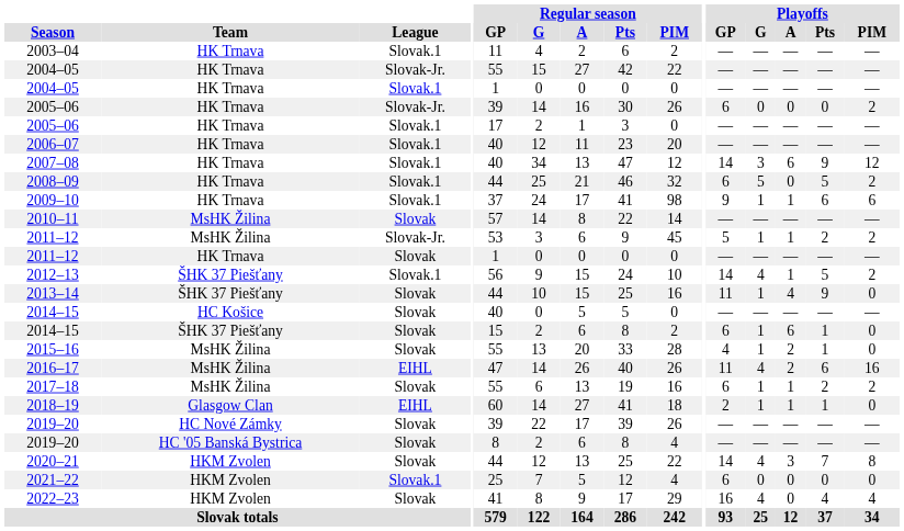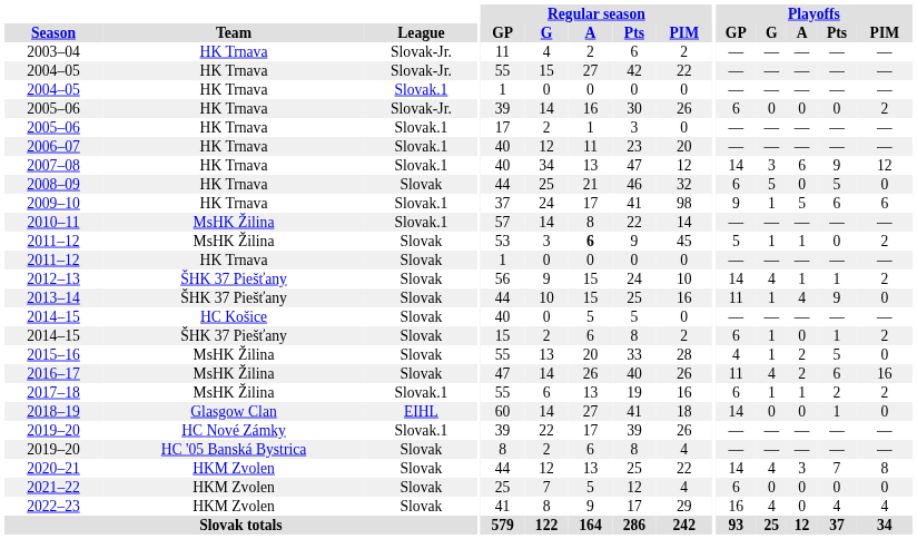2003–04 | League: Slovak.1 -> Slovak-Jr.
2008–09 | League: Slovak.1 -> Slovak
2008–09 | Playoffs / PIM: 2 -> 0
2009–10 | Playoffs / A: 1 -> 5
2010–11 | League: Slovak -> Slovak.1
2011–12 / MsHK Žilina | League: Slovak-Jr. -> Slovak
2011–12 / MsHK Žilina | Regular season / A: normal -> bold
2011–12 / MsHK Žilina | Playoffs / Pts: 2 -> 0
2012–13 | League: Slovak.1 -> Slovak
2012–13 | Playoffs / Pts: 5 -> 1
2014–15 / ŠHK 37 Piešťany | Playoffs / A: 6 -> 0
2014–15 / ŠHK 37 Piešťany | Playoffs / PIM: 0 -> 2
2015–16 | Playoffs / Pts: 1 -> 5
2016–17 | League: EIHL -> Slovak
2017–18 | League: Slovak -> Slovak.1
2018–19 | Playoffs / GP: 2 -> 14
2018–19 | Playoffs / G: 1 -> 0
2018–19 | Playoffs / A: 1 -> 0
2019–20 / HC Nové Zámky | League: Slovak -> Slovak.1
2021–22 | League: Slovak.1 -> Slovak
